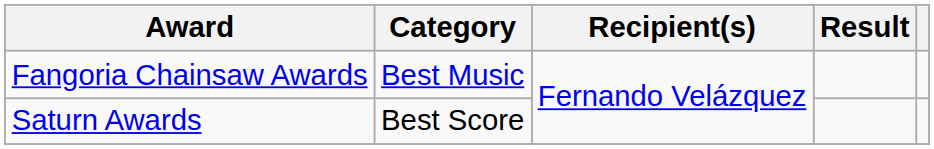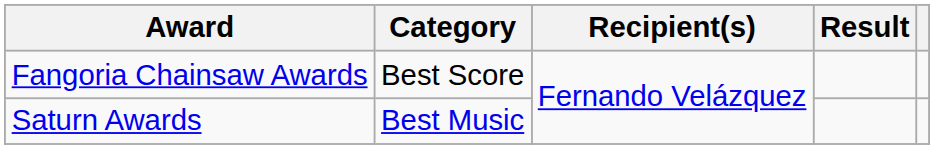Fangoria Chainsaw Awards | Category: Best Music -> Best Score
Saturn Awards | Category: Best Score -> Best Music
